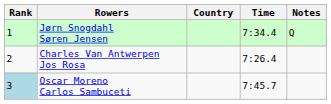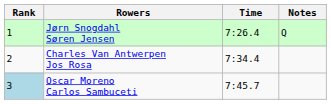- column: Country
Jørn Snogdahl Søren Jensen | Time: 7:34.4 -> 7:26.4
Charles Van Antwerpen Jos Rosa | Time: 7:26.4 -> 7:34.4
